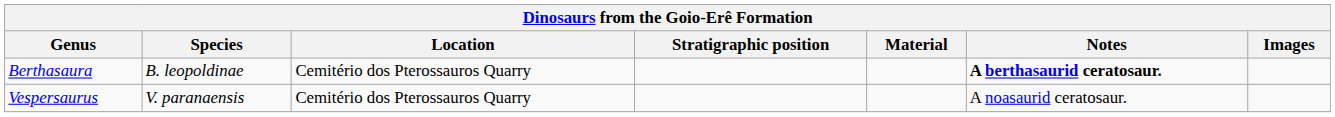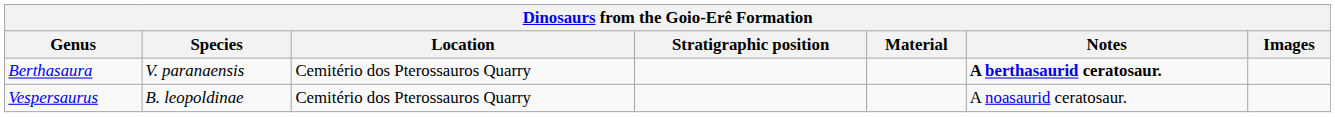Berthasaura | Species: B. leopoldinae -> V. paranaensis
Vespersaurus | Species: V. paranaensis -> B. leopoldinae
